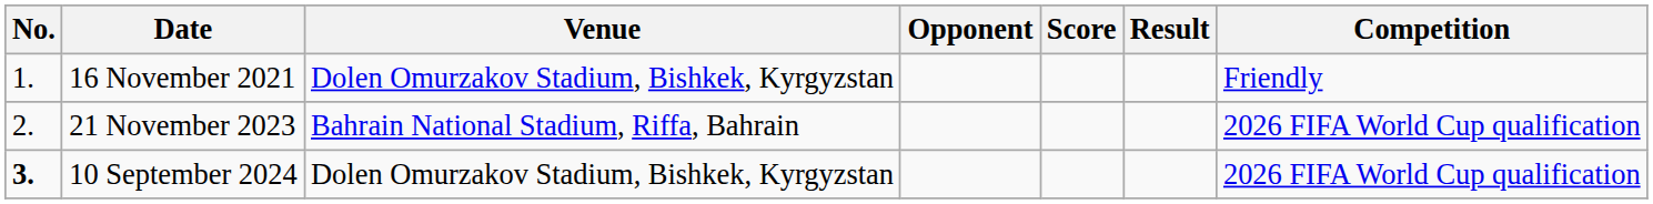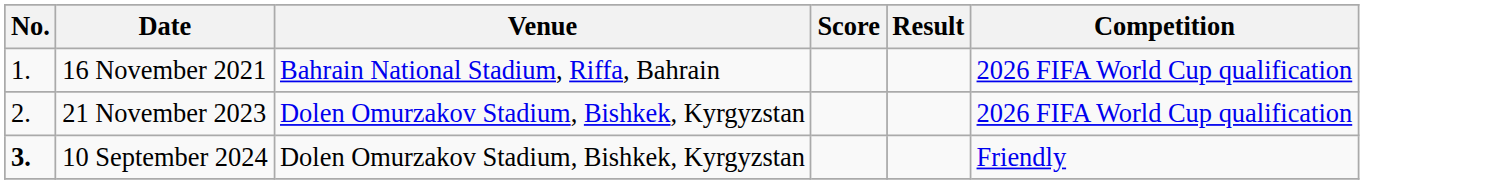- column: Opponent
16 November 2021 | Venue: Dolen Omurzakov Stadium, Bishkek, Kyrgyzstan -> Bahrain National Stadium, Riffa, Bahrain
16 November 2021 | Competition: Friendly -> 2026 FIFA World Cup qualification
21 November 2023 | Venue: Bahrain National Stadium, Riffa, Bahrain -> Dolen Omurzakov Stadium, Bishkek, Kyrgyzstan
10 September 2024 | Competition: 2026 FIFA World Cup qualification -> Friendly
